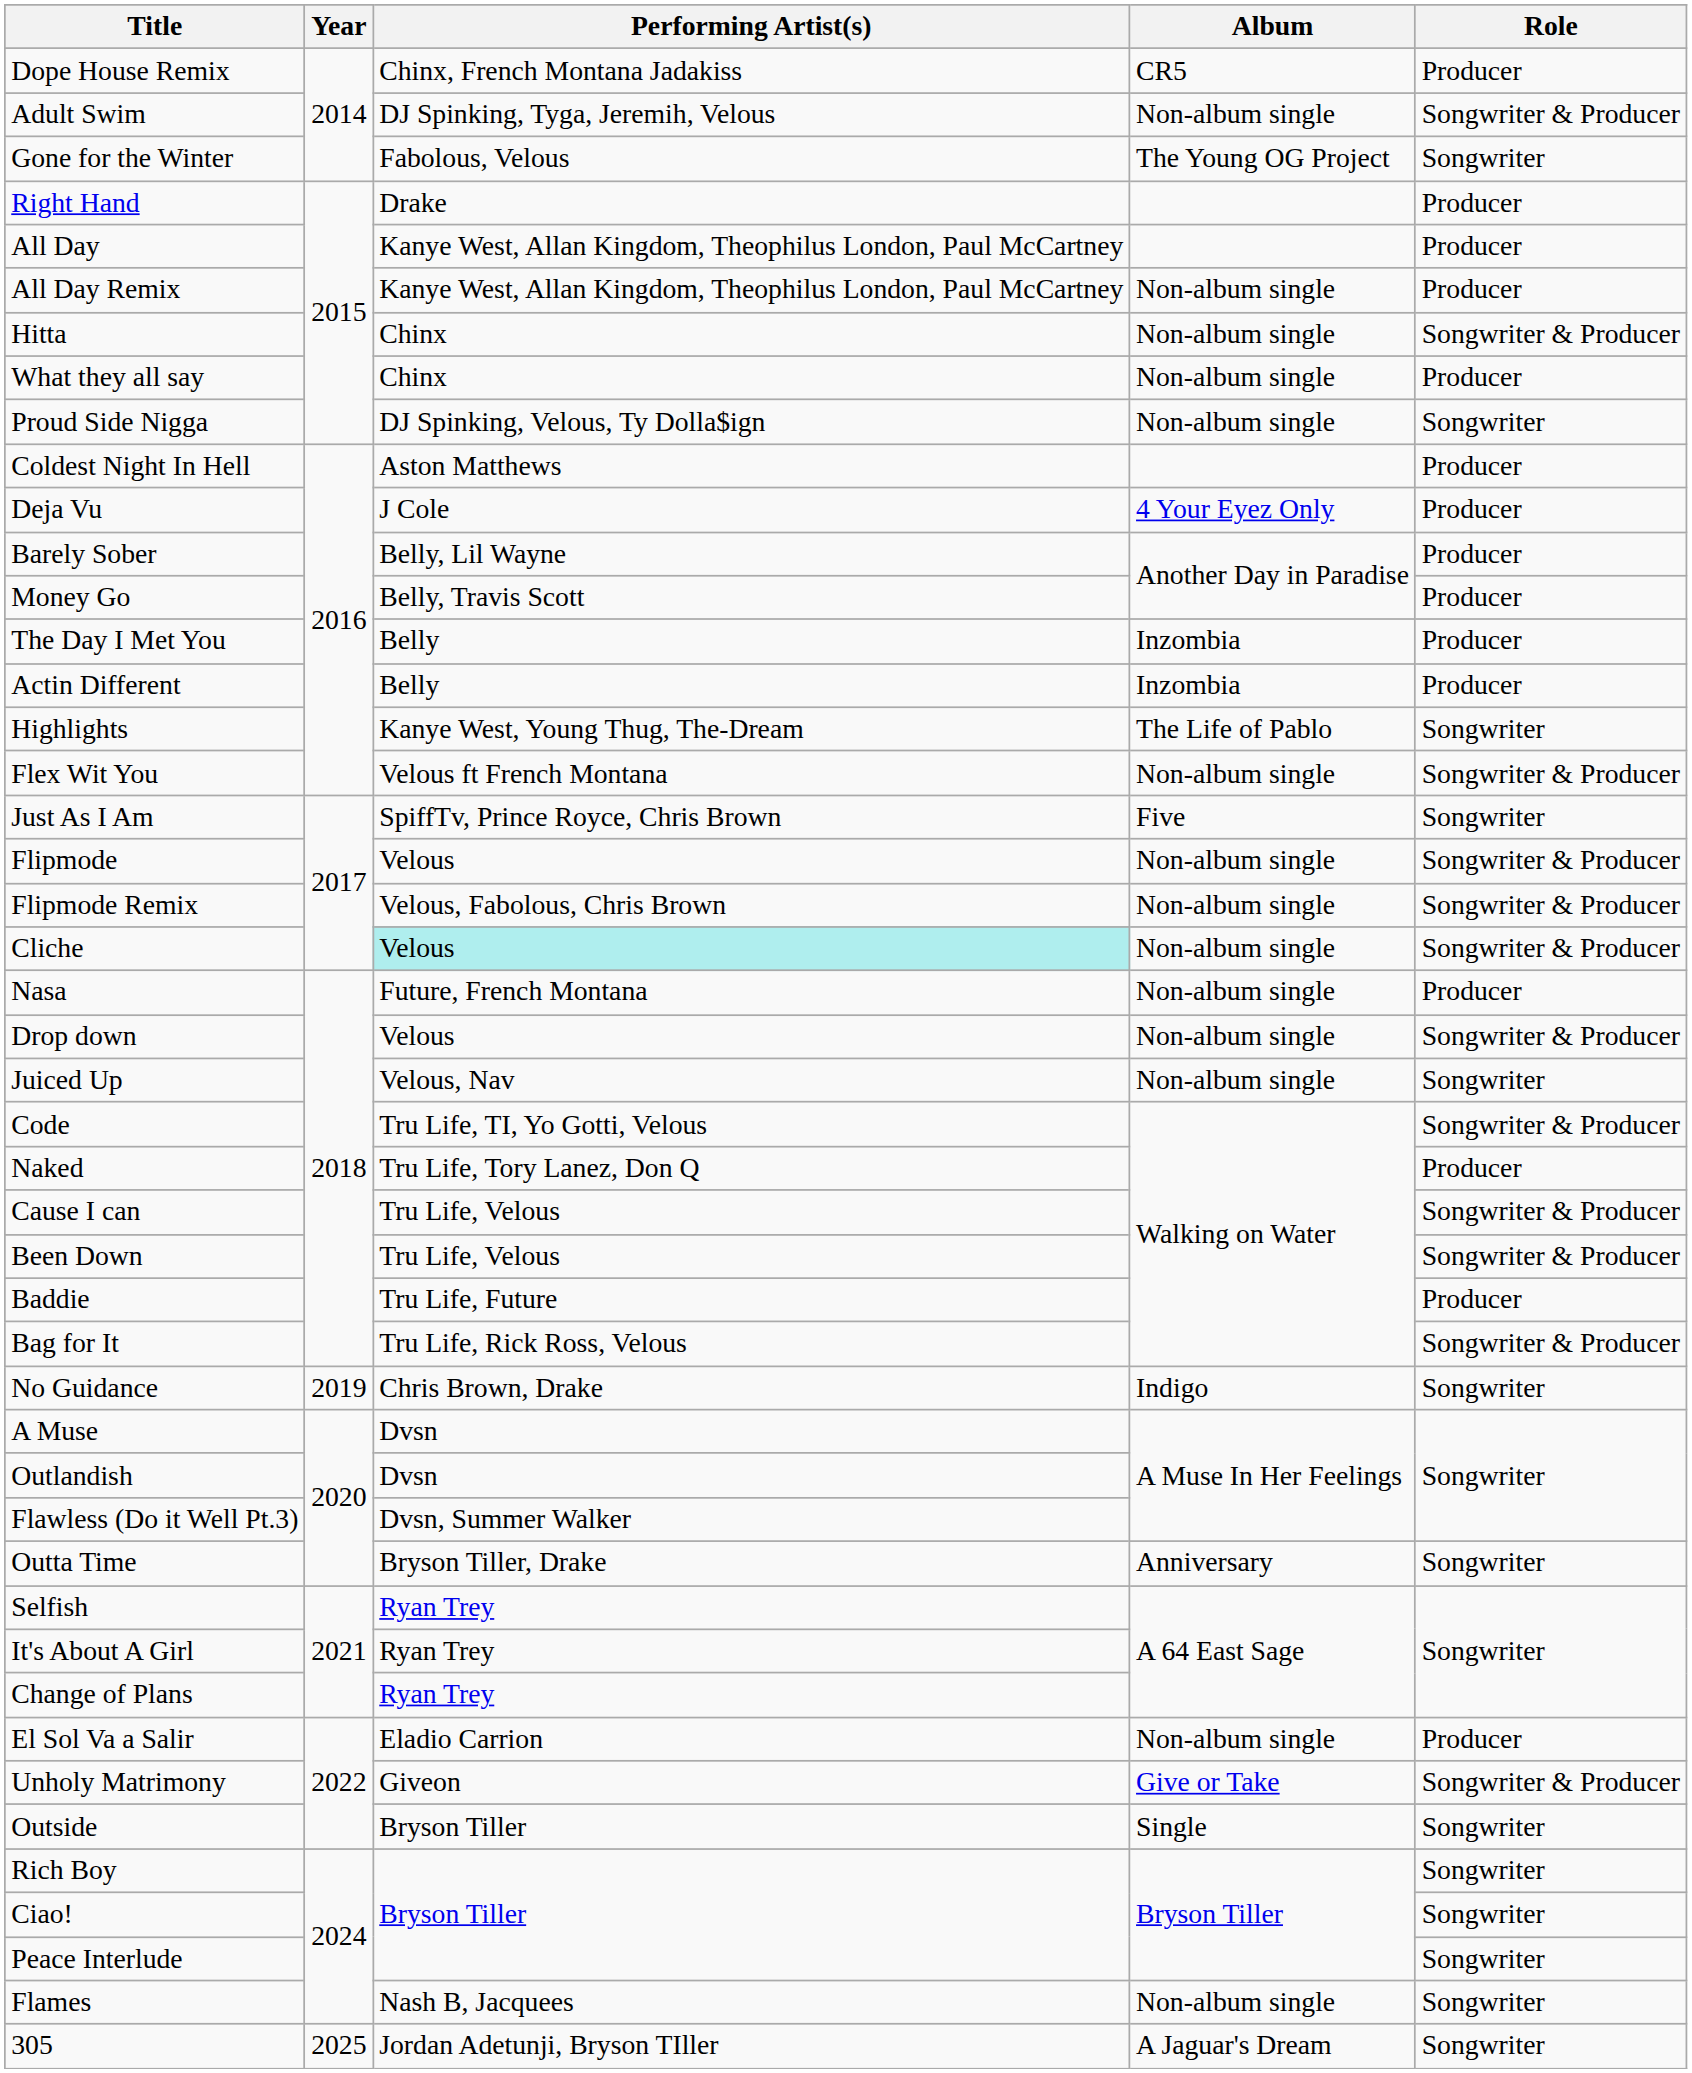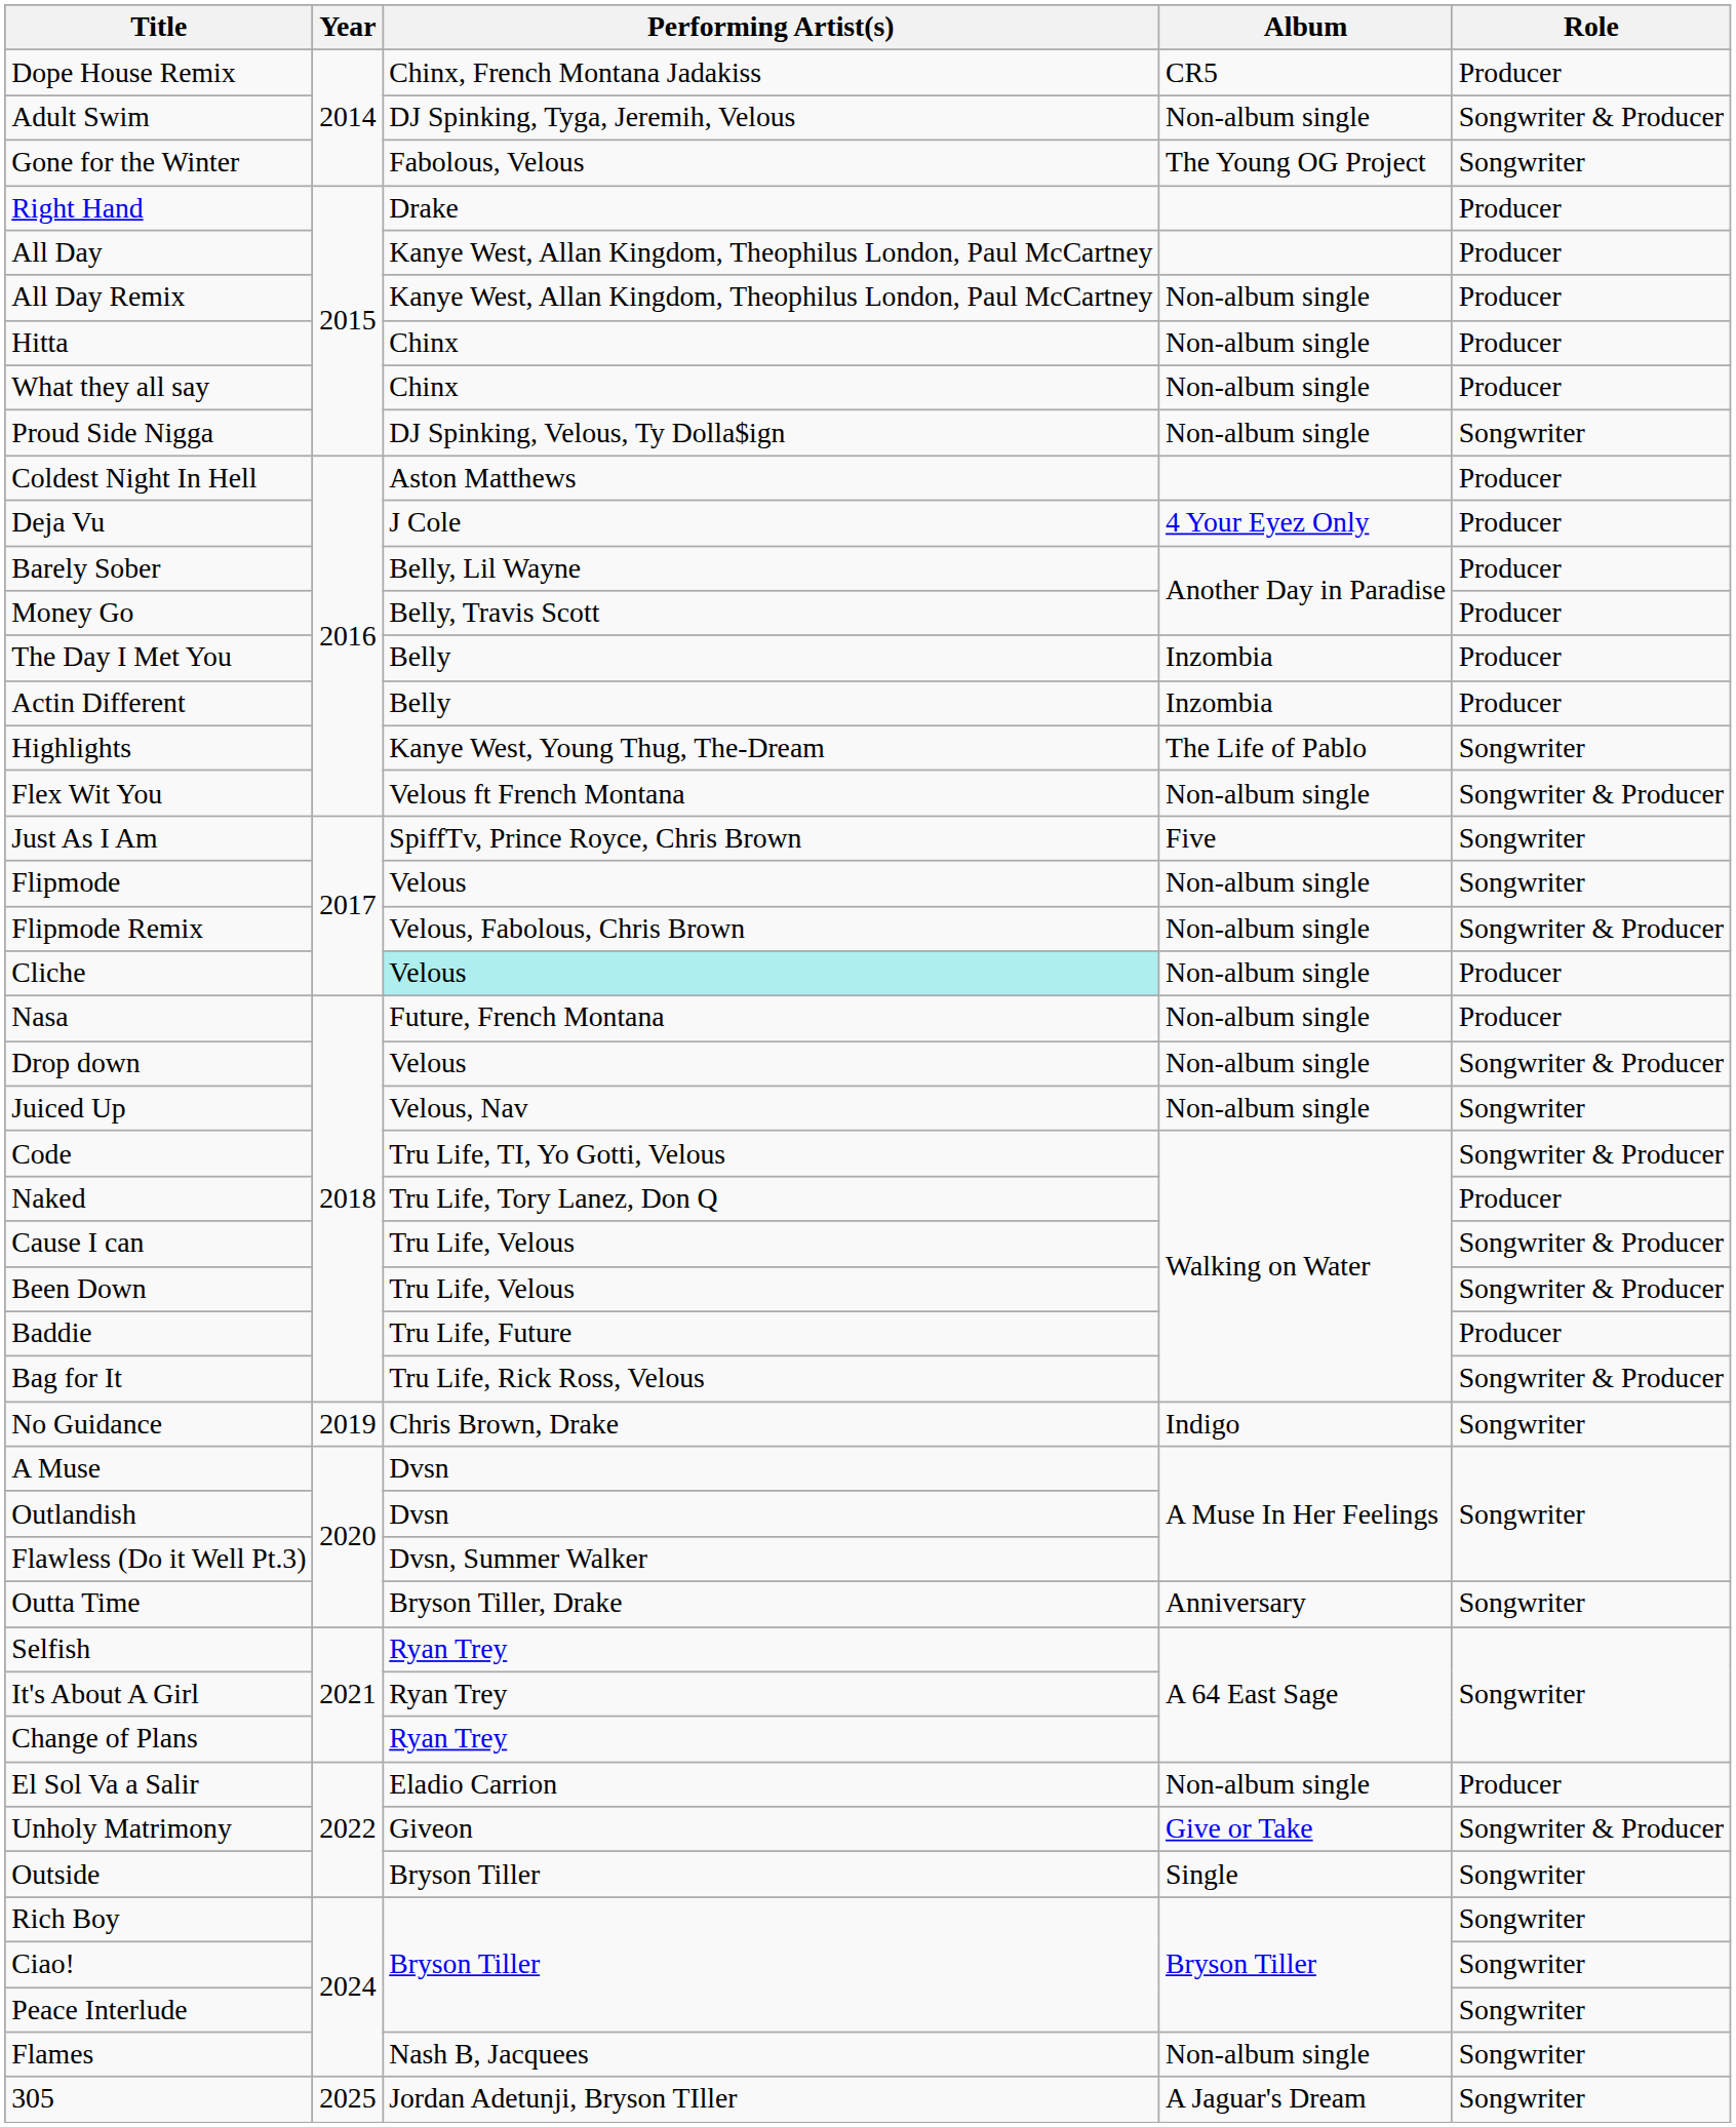Hitta | Role: Songwriter & Producer -> Producer
Flipmode | Role: Songwriter & Producer -> Songwriter
Cliche | Role: Songwriter & Producer -> Producer
